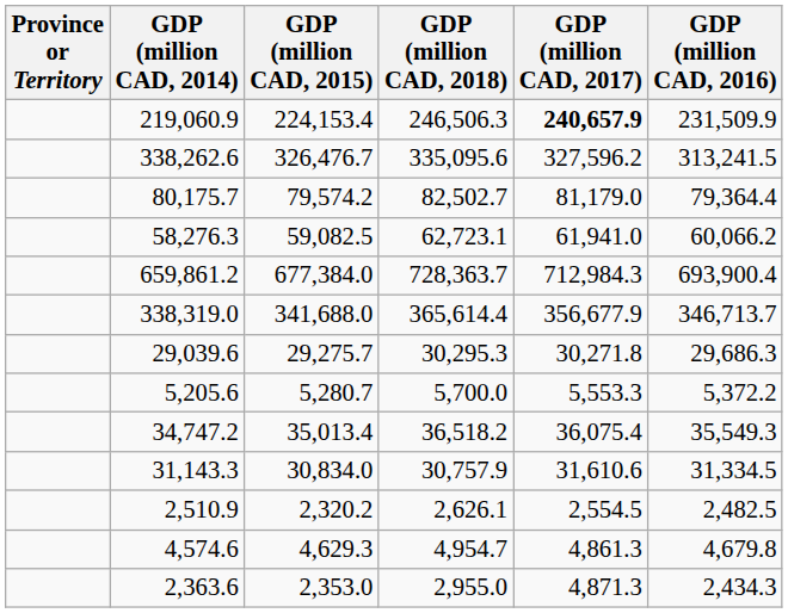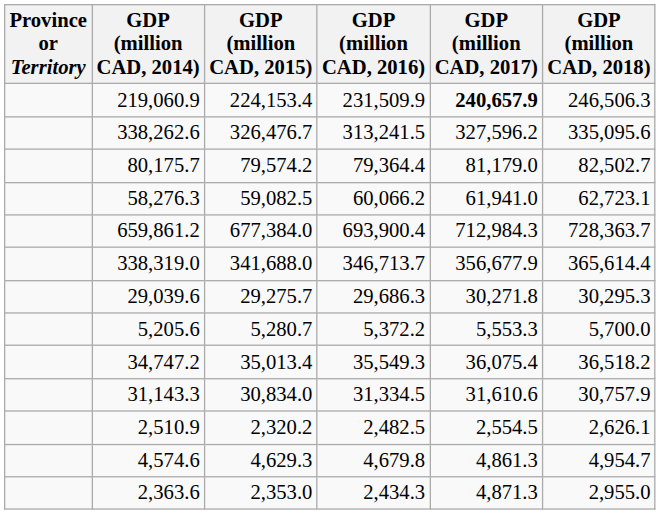columns swapped: GDP (million CAD, 2016) <-> GDP (million CAD, 2018)
